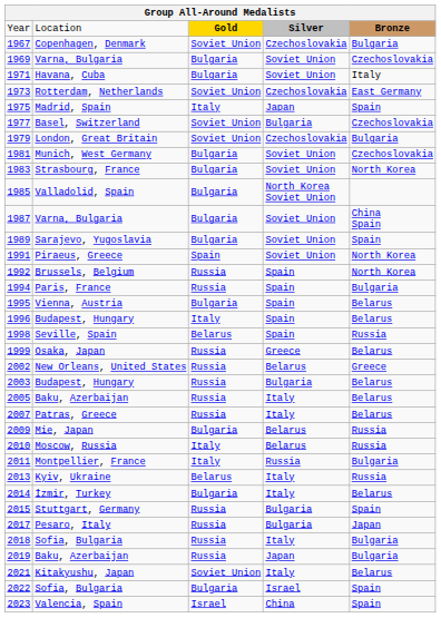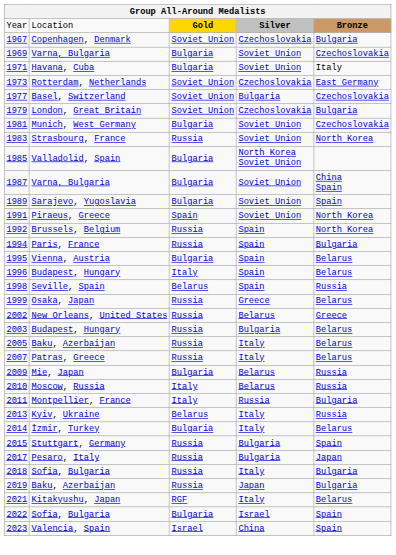- row: 1975 | Madrid, Spain | Italy | Japan | Spain
1983 | column 3: Bulgaria -> Russia
2021 | column 3: Soviet Union -> RGF
